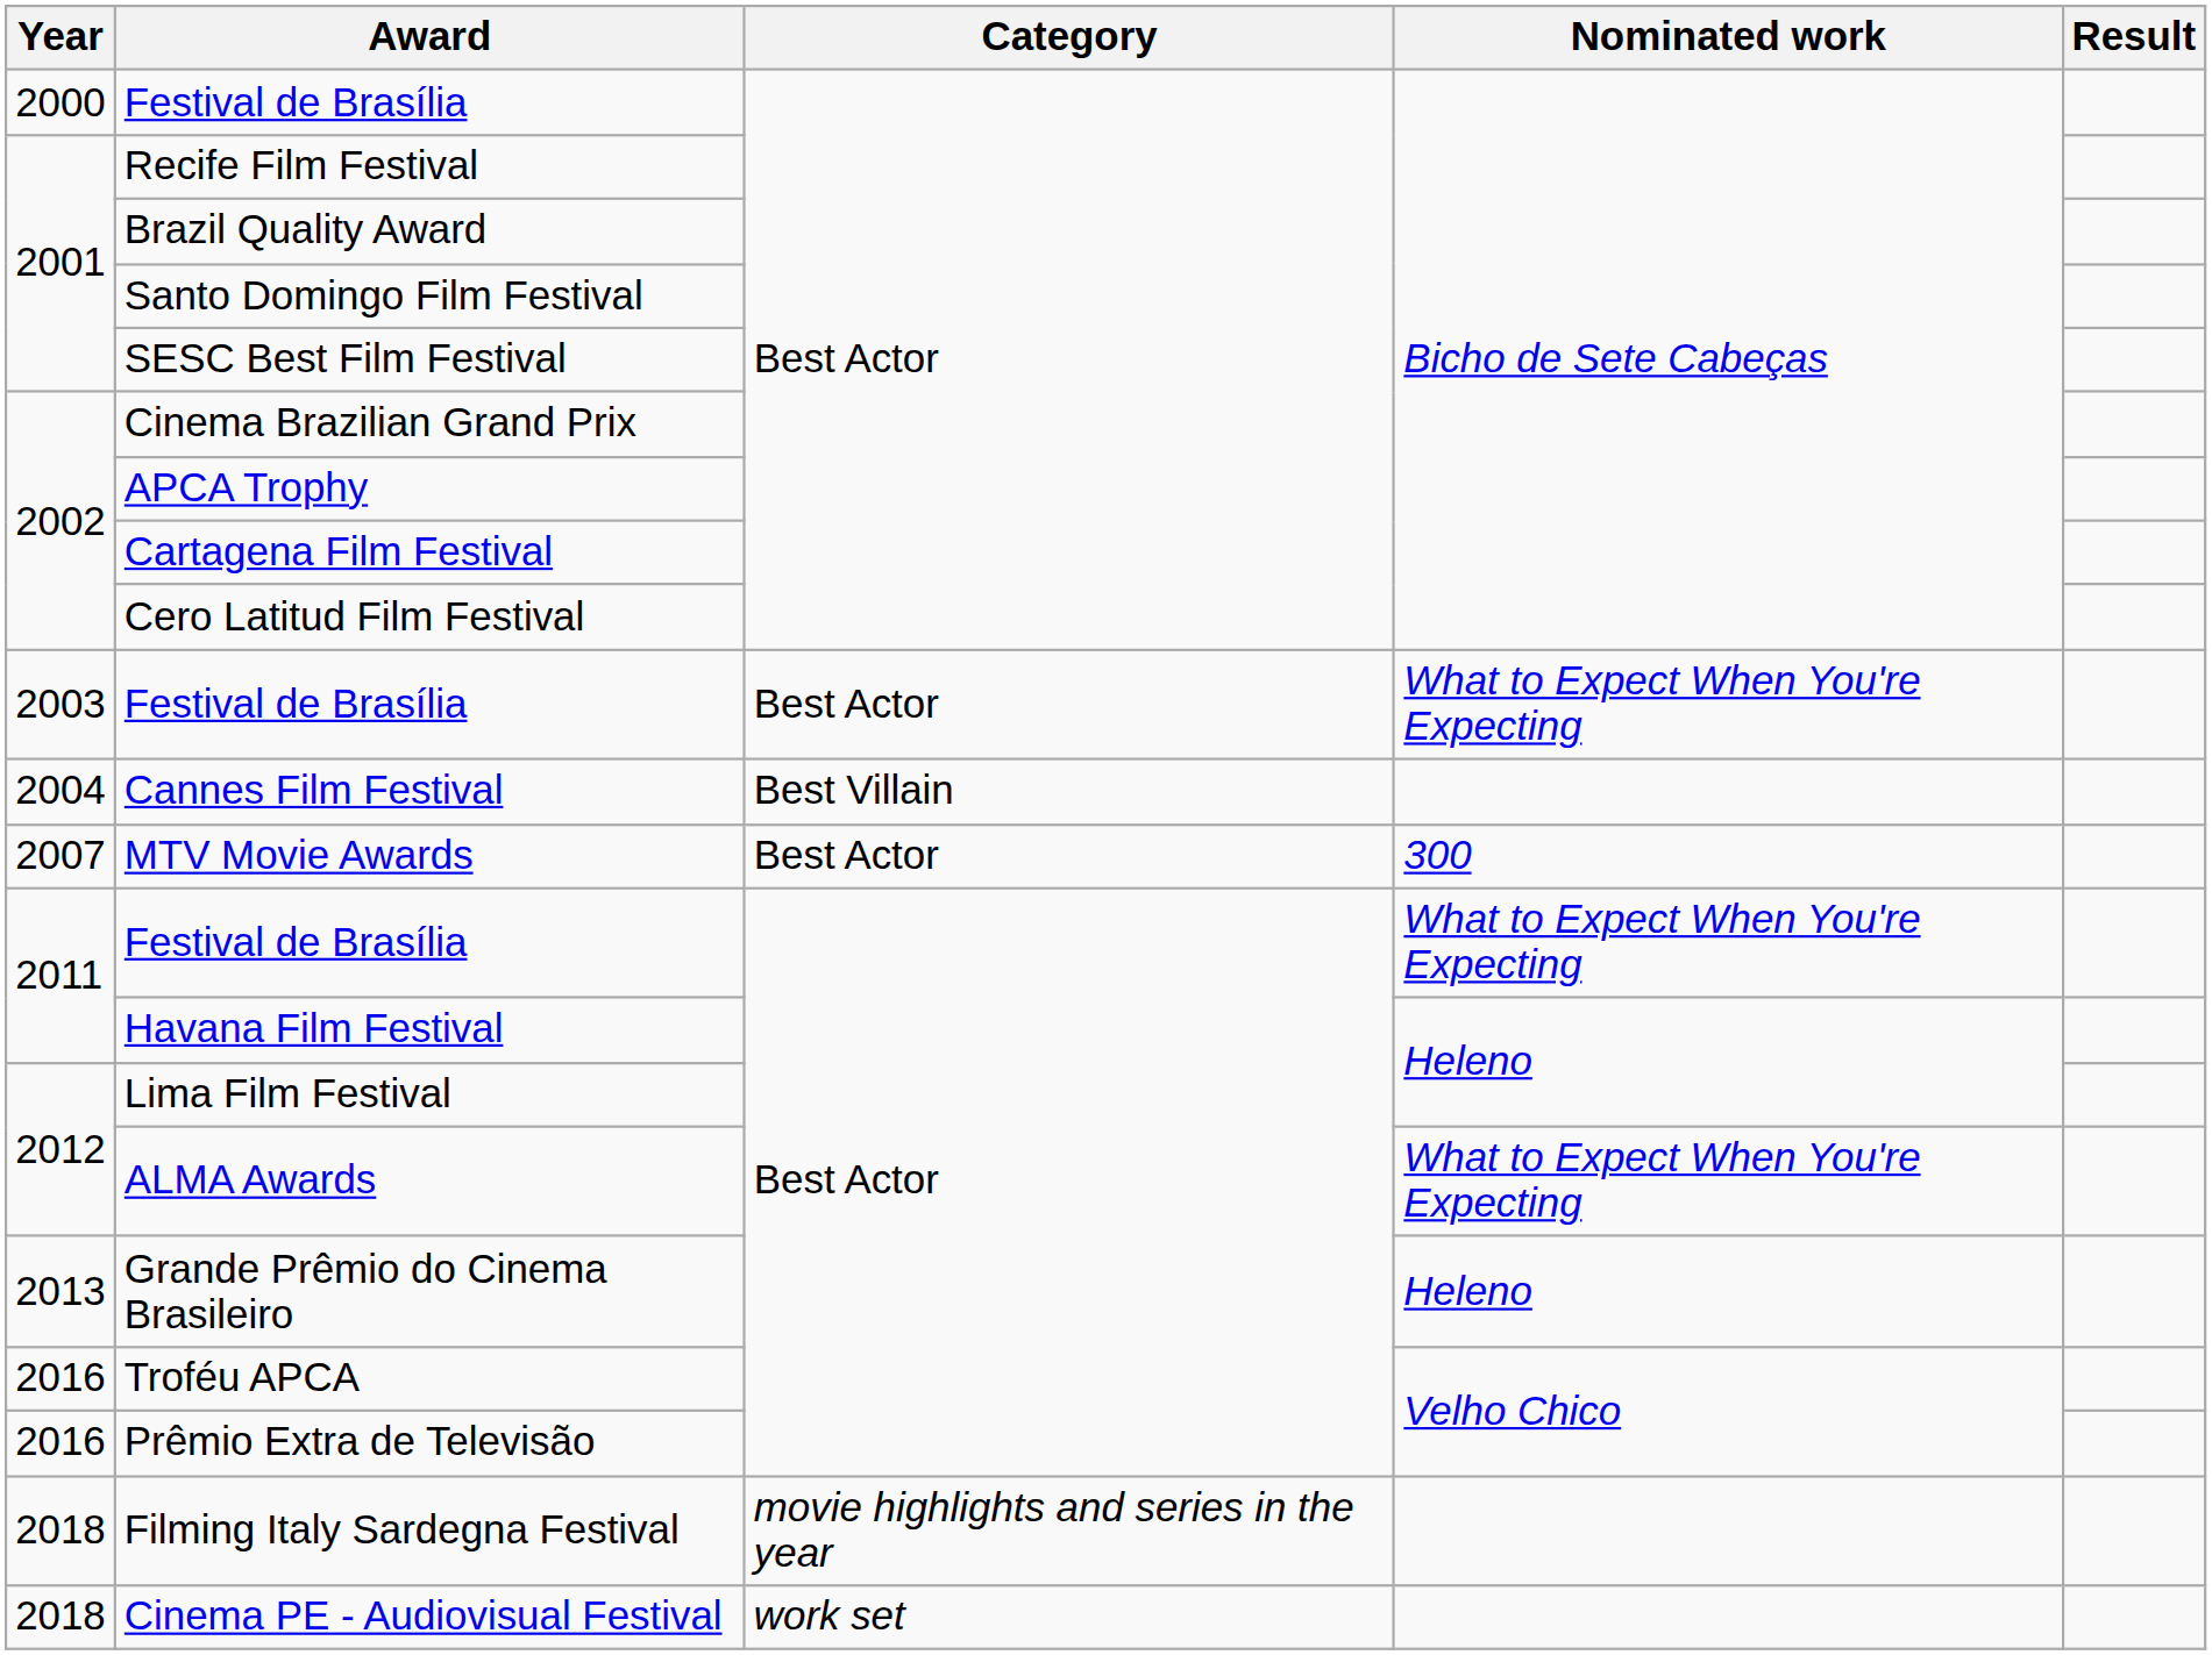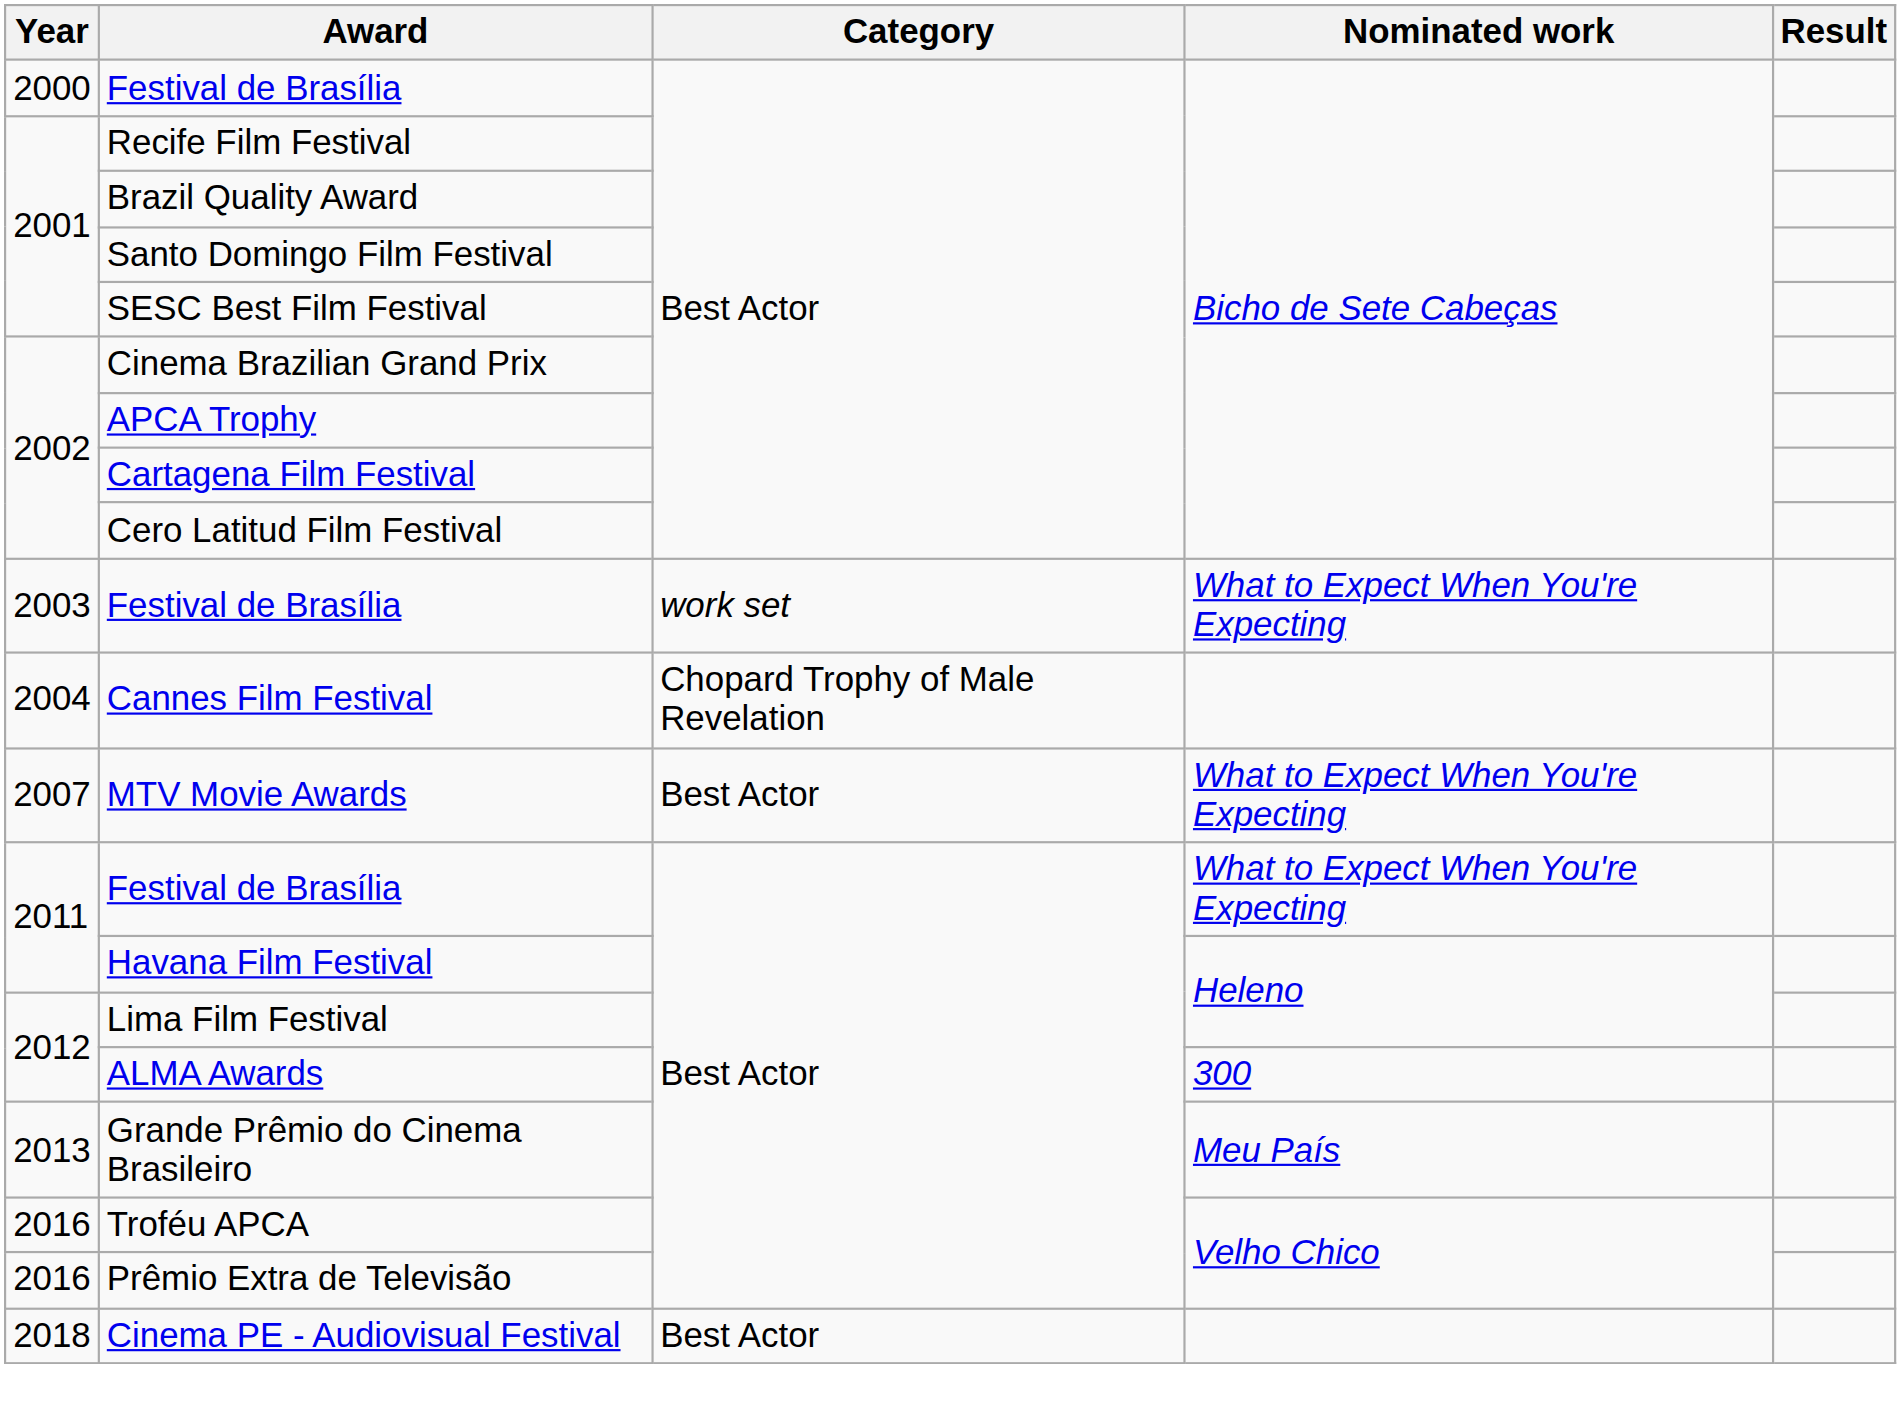2003 / Festival de Brasília | Category: Best Actor -> work set
Cannes Film Festival | Category: Best Villain -> Chopard Trophy of Male Revelation
MTV Movie Awards | Nominated work: 300 -> What to Expect When You're Expecting
ALMA Awards | Nominated work: What to Expect When You're Expecting -> 300
Grande Prêmio do Cinema Brasileiro | Nominated work: Heleno -> Meu País
- row: 2018 | Filming Italy Sardegna Festival | movie highlights and series in the year
Cinema PE - Audiovisual Festival | Category: work set -> Best Actor
